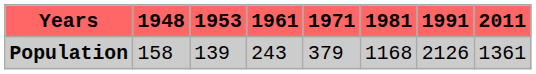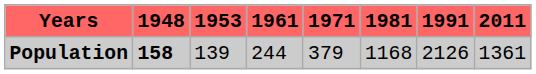Population | 1948: normal -> bold
Population | 1961: 243 -> 244
